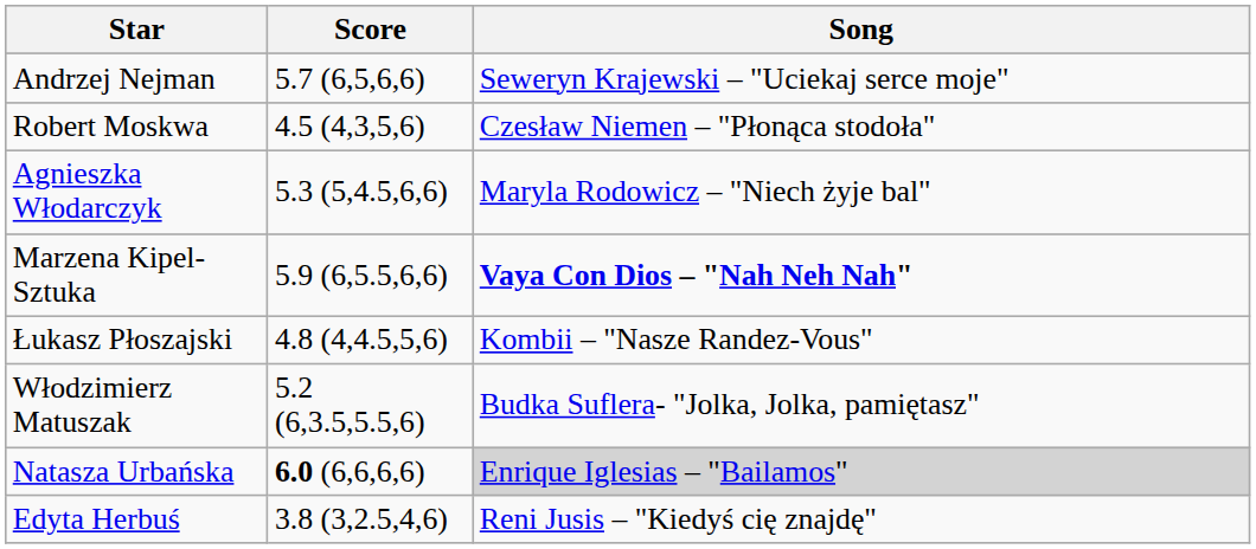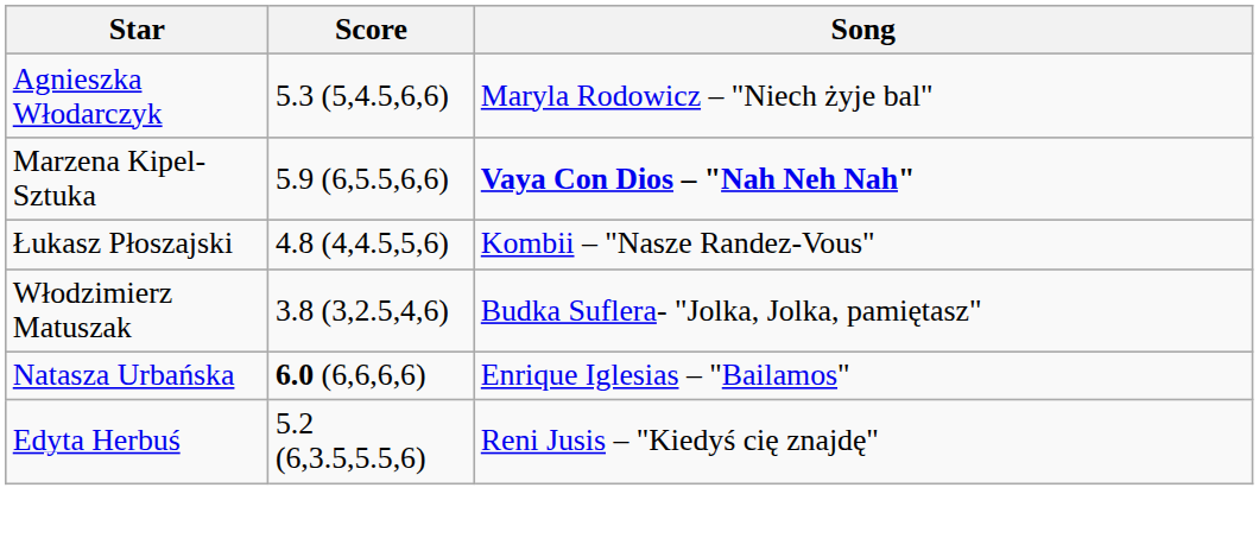- row: Andrzej Nejman | 5.7 (6,5,6,6) | Seweryn Krajewski – "Uciekaj serce moje"
- row: Robert Moskwa | 4.5 (4,3,5,6) | Czesław Niemen – "Płonąca stodoła"
Włodzimierz Matuszak | Score: 5.2 (6,3.5,5.5,6) -> 3.8 (3,2.5,4,6)
Natasza Urbańska | Song: lightgrey background -> no background
Edyta Herbuś | Score: 3.8 (3,2.5,4,6) -> 5.2 (6,3.5,5.5,6)
